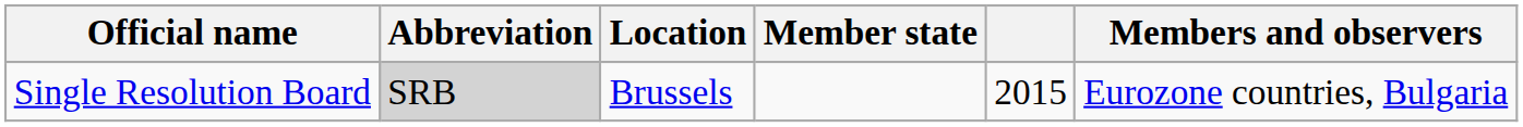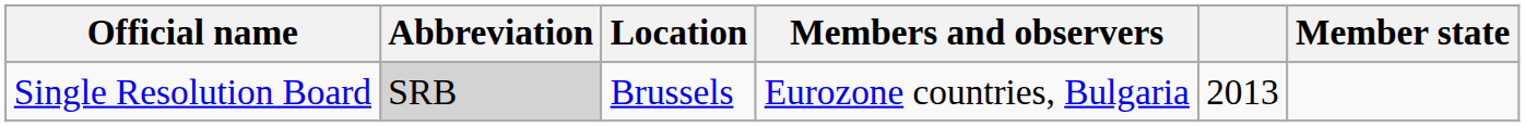columns swapped: Member state <-> Members and observers
Single Resolution Board | column 5: 2015 -> 2013
